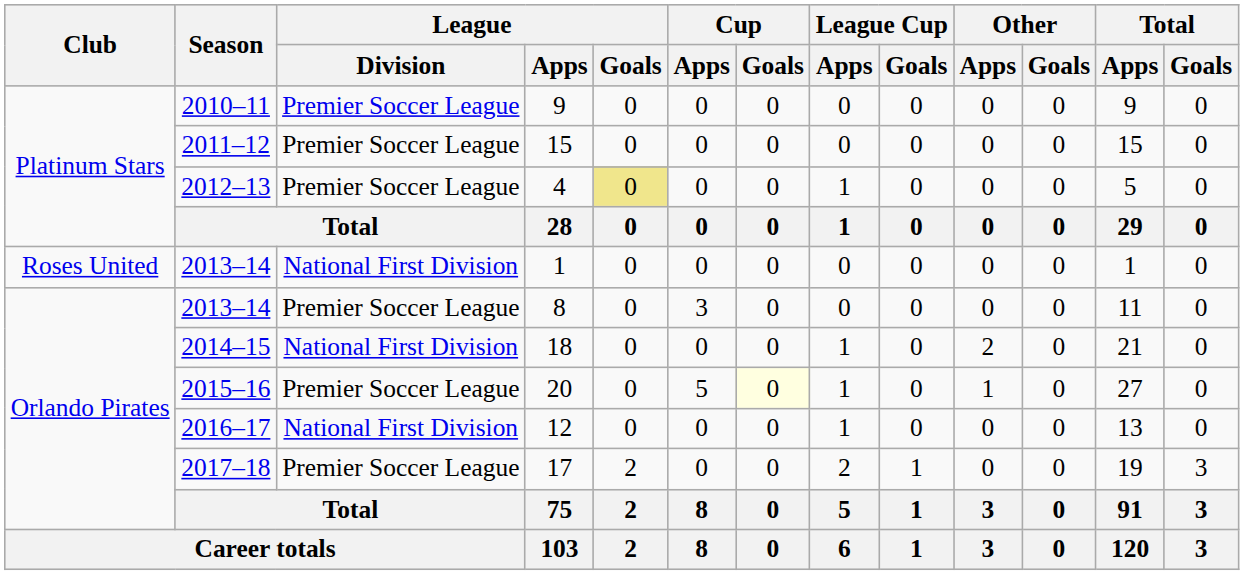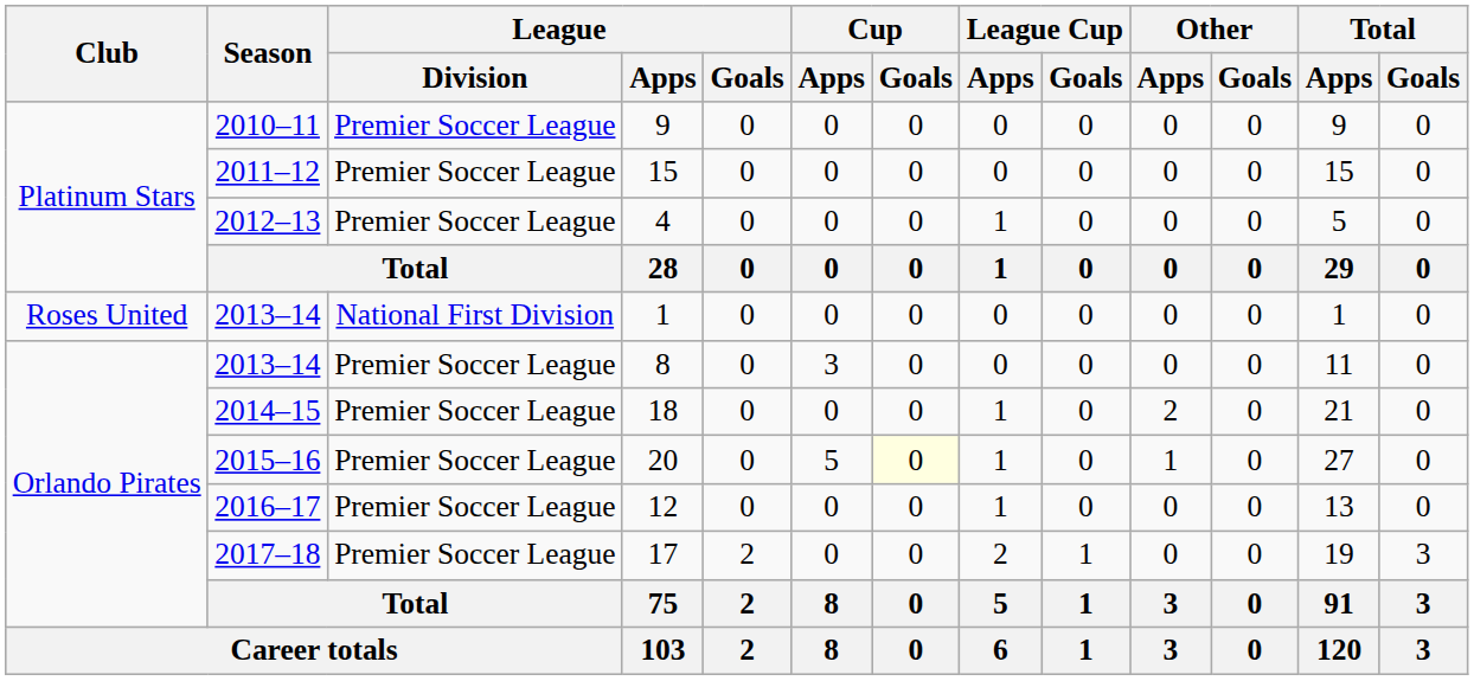4 | League / Goals: khaki background -> no background
18 | League / Division: National First Division -> Premier Soccer League
12 | League / Division: National First Division -> Premier Soccer League
